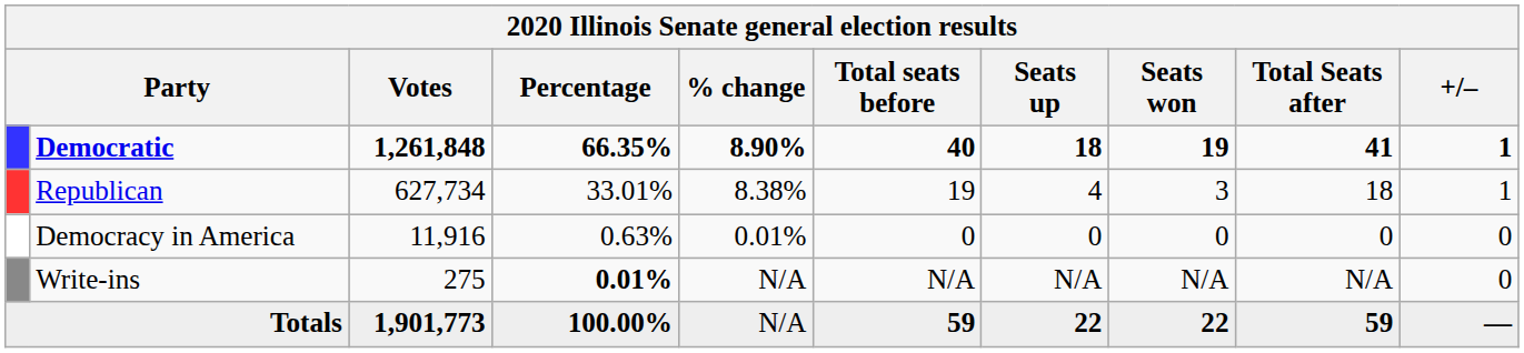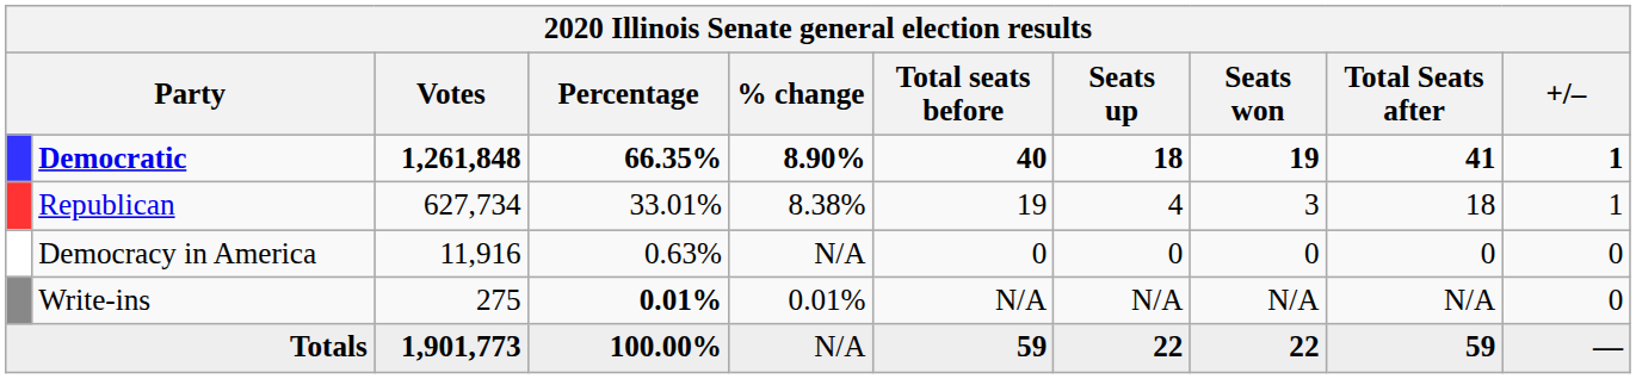Democracy in America | % change: 0.01% -> N/A
Write-ins | % change: N/A -> 0.01%
